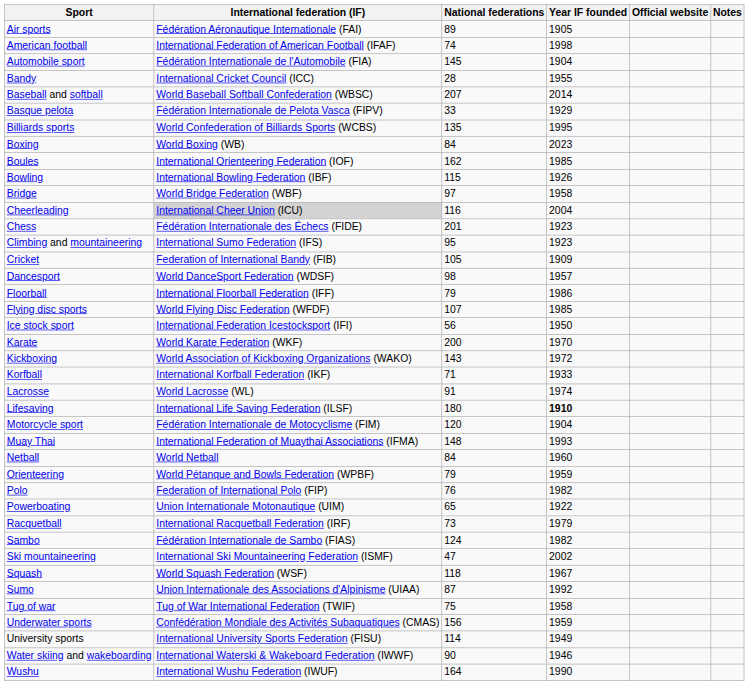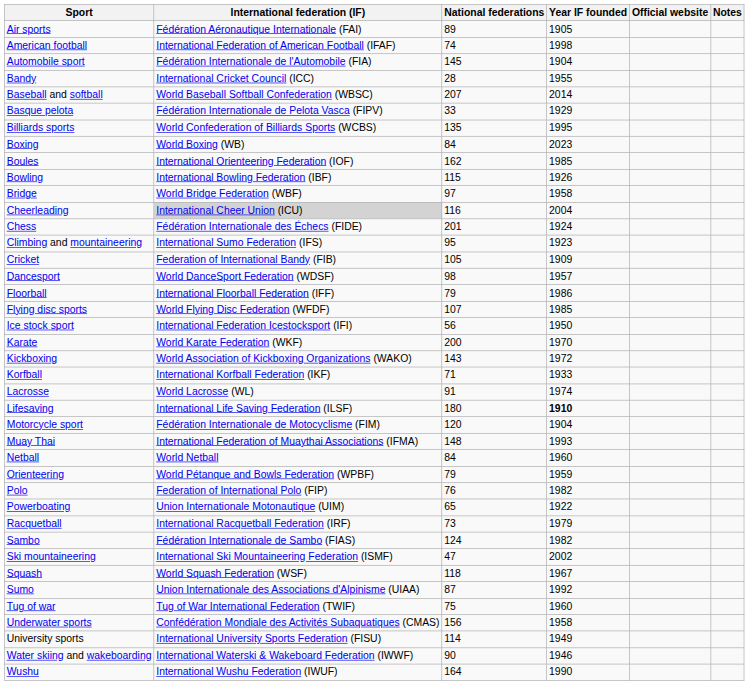Chess | Year IF founded: 1923 -> 1924
Tug of war | Year IF founded: 1958 -> 1960
Underwater sports | Year IF founded: 1959 -> 1958
